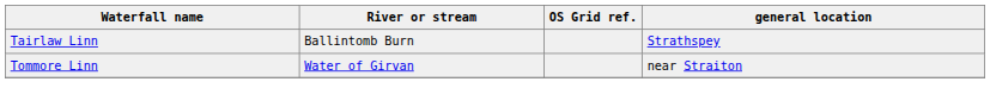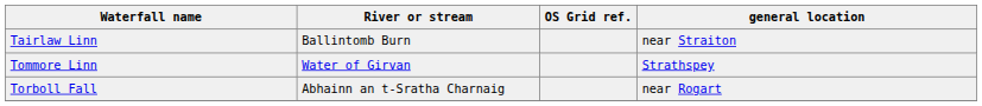Tairlaw Linn | general location: Strathspey -> near Straiton
Tommore Linn | general location: near Straiton -> Strathspey
+ row: Torboll Fall | Abhainn an t-Sratha Charnaig | near Rogart
